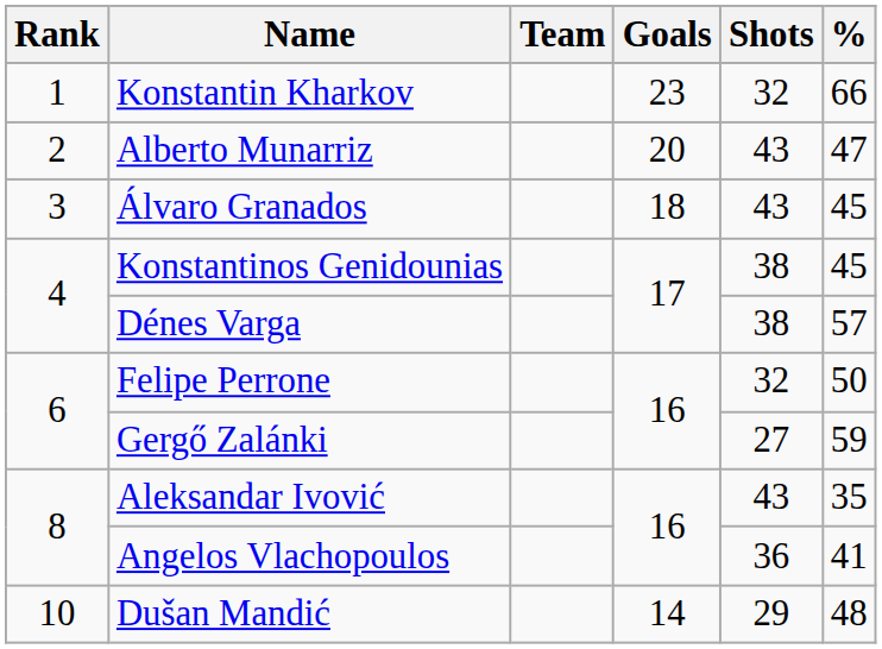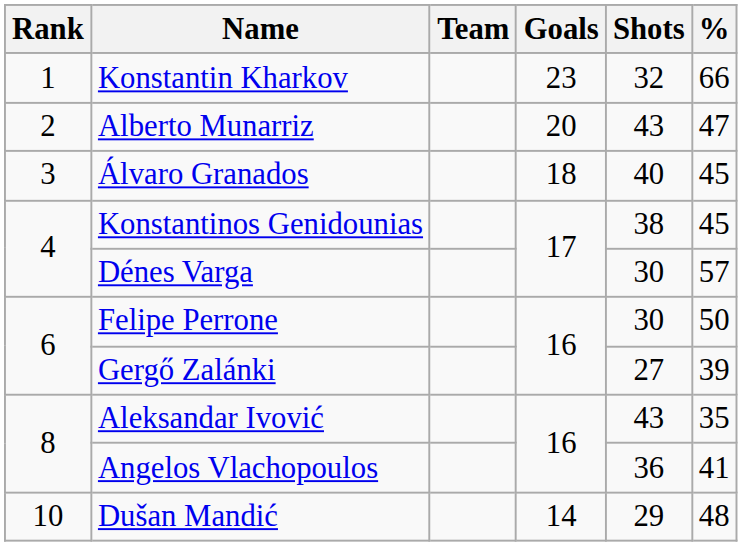Álvaro Granados | Shots: 43 -> 40
Dénes Varga | Shots: 38 -> 30
Felipe Perrone | Shots: 32 -> 30
Gergő Zalánki | %: 59 -> 39
